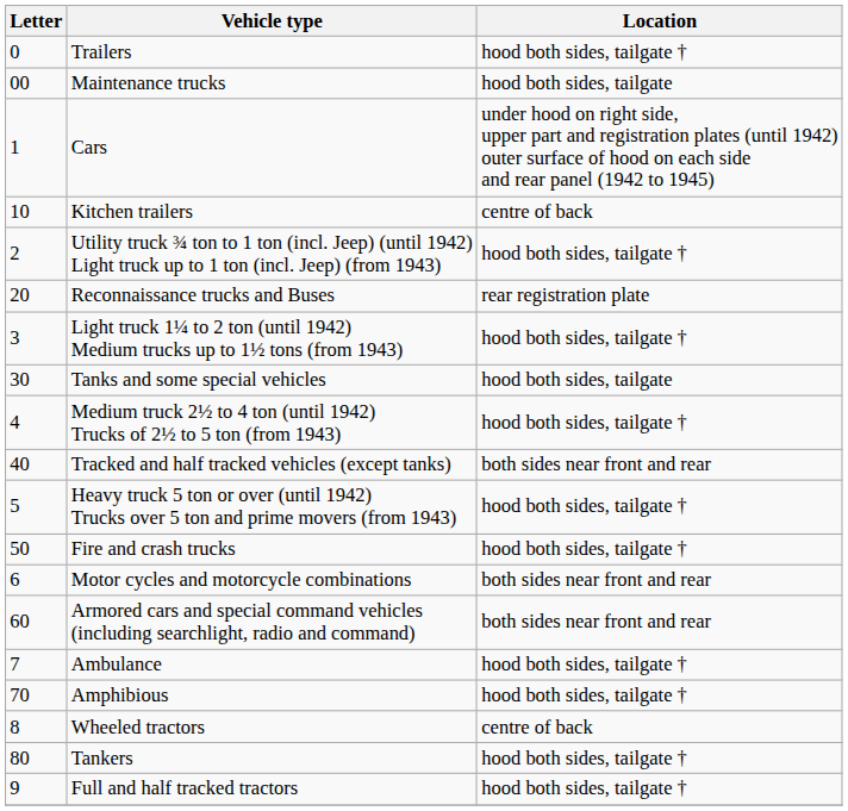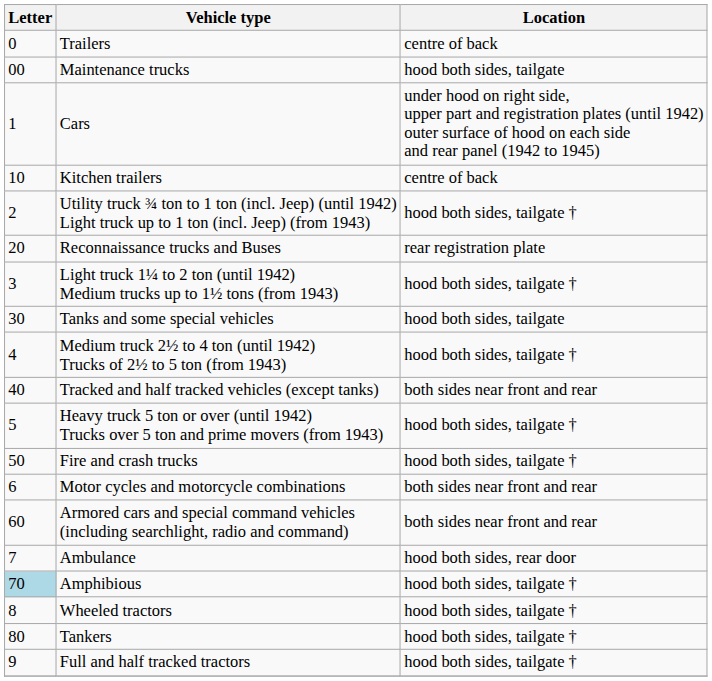Trailers | Location: hood both sides, tailgate † -> centre of back
Ambulance | Location: hood both sides, tailgate † -> hood both sides, rear door
Amphibious | Letter: no background -> lightblue background
Wheeled tractors | Location: centre of back -> hood both sides, tailgate †
